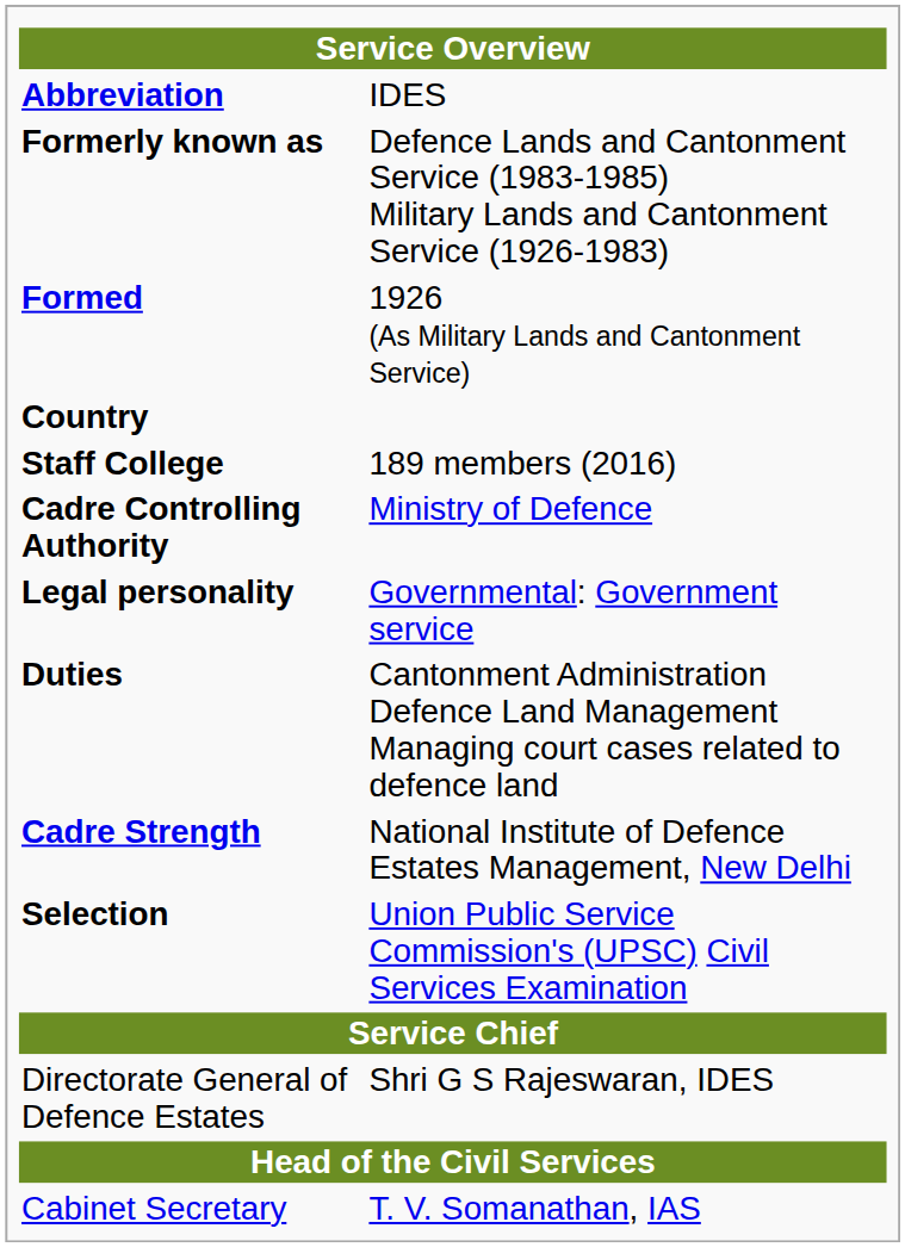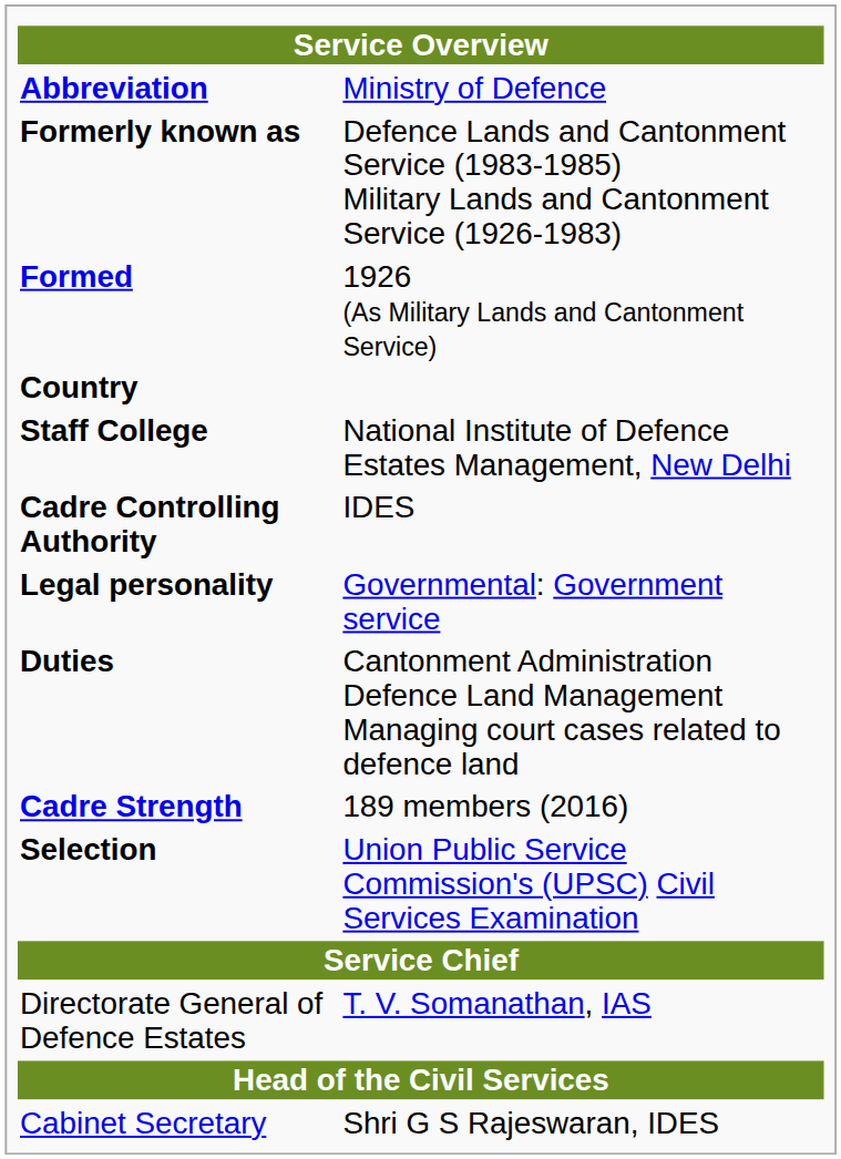Abbreviation | column 2: IDES -> Ministry of Defence
Staff College | column 2: 189 members (2016) -> National Institute of Defence Estates Management, New Delhi
Cadre Controlling Authority | column 2: Ministry of Defence -> IDES
Cadre Strength | column 2: National Institute of Defence Estates Management, New Delhi -> 189 members (2016)
Directorate General of Defence Estates | column 2: Shri G S Rajeswaran, IDES -> T. V. Somanathan, IAS
Cabinet Secretary | column 2: T. V. Somanathan, IAS -> Shri G S Rajeswaran, IDES
